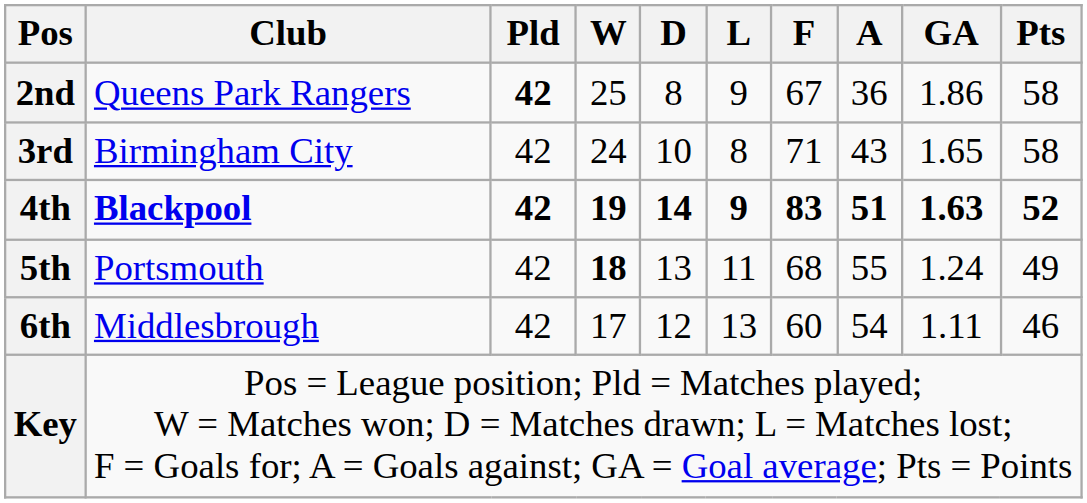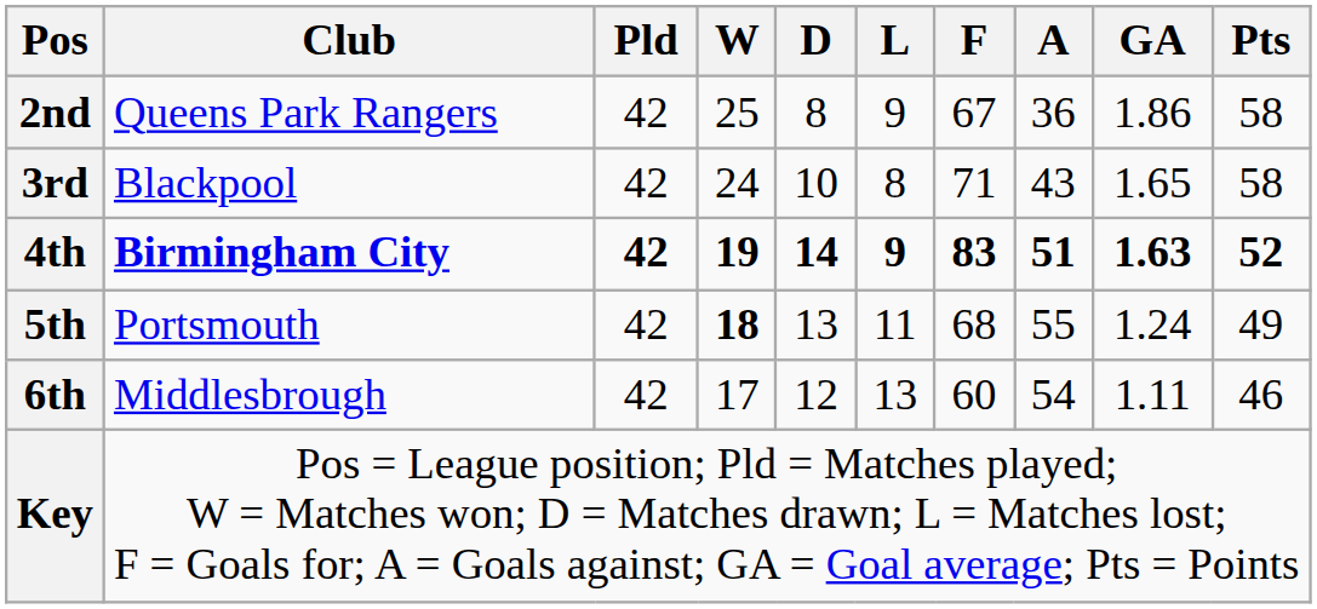2nd | Pld: bold -> normal
3rd | Club: Birmingham City -> Blackpool
4th | Club: Blackpool -> Birmingham City
